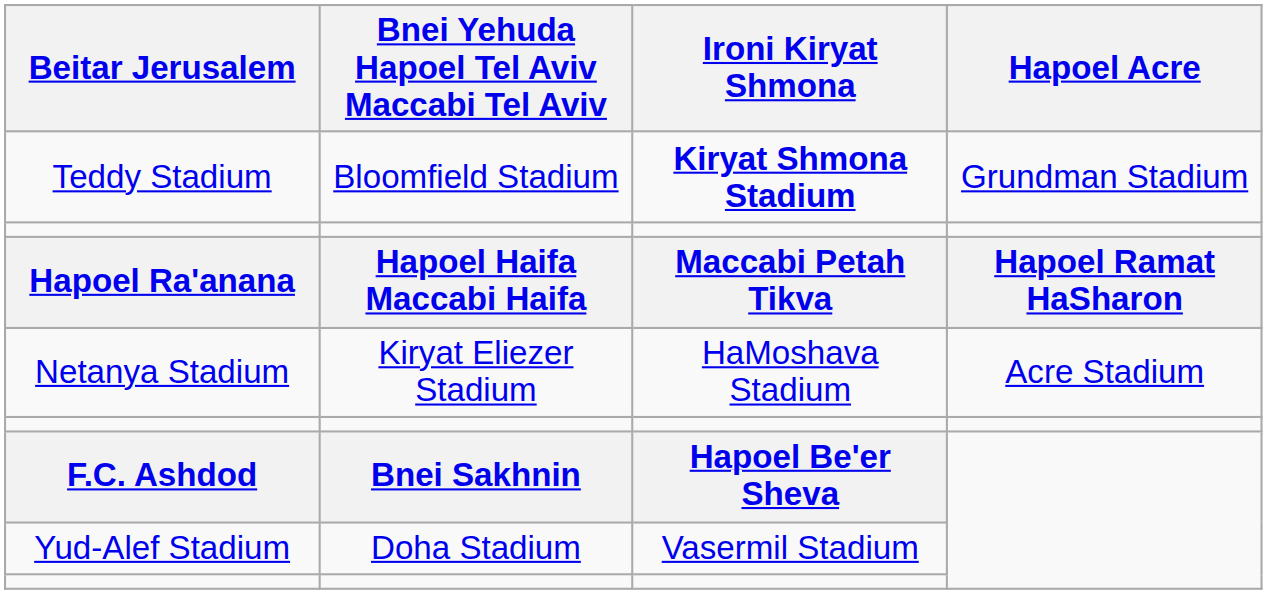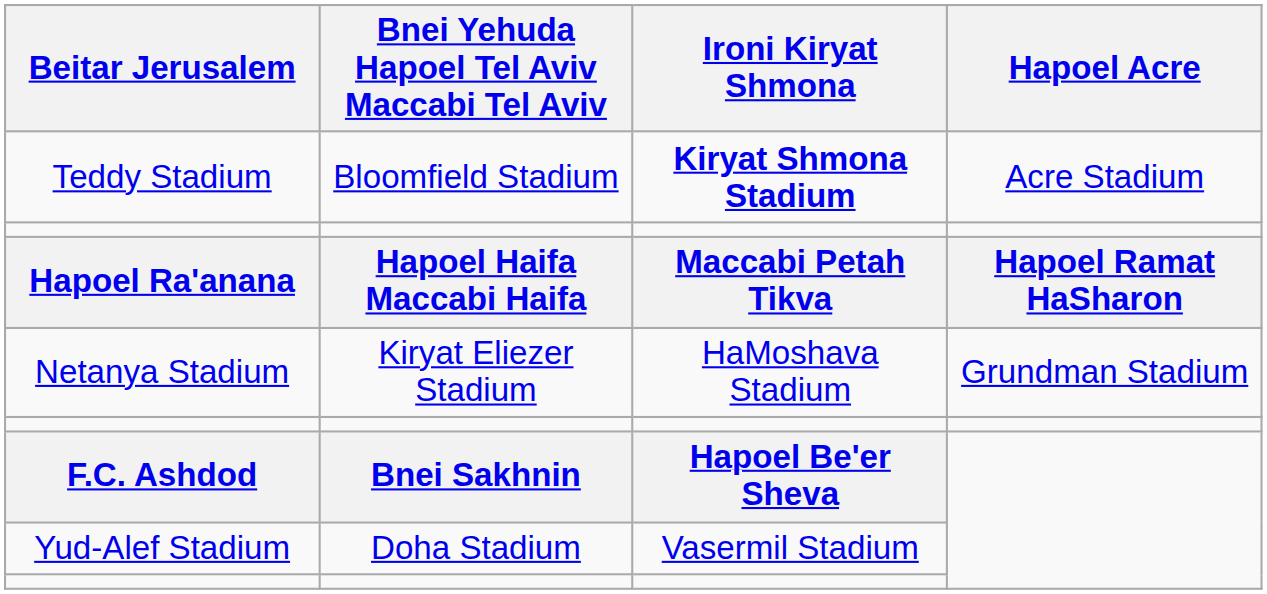Teddy Stadium | Hapoel Acre: Grundman Stadium -> Acre Stadium
Netanya Stadium | Hapoel Acre: Acre Stadium -> Grundman Stadium
